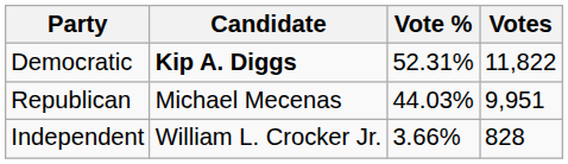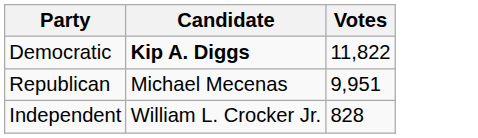- column: Vote % | 52.31% | 44.03% | 3.66%
